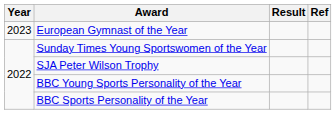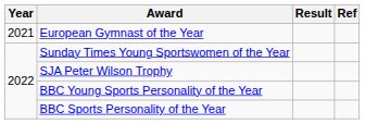European Gymnast of the Year | Year: 2023 -> 2021
